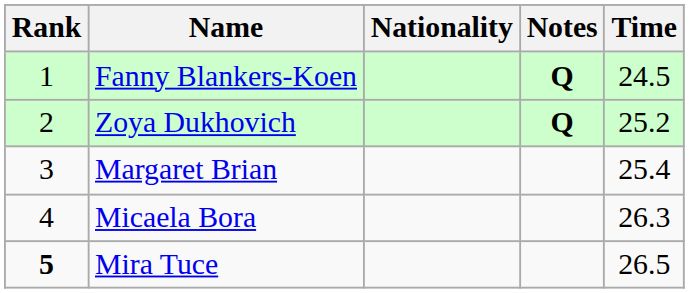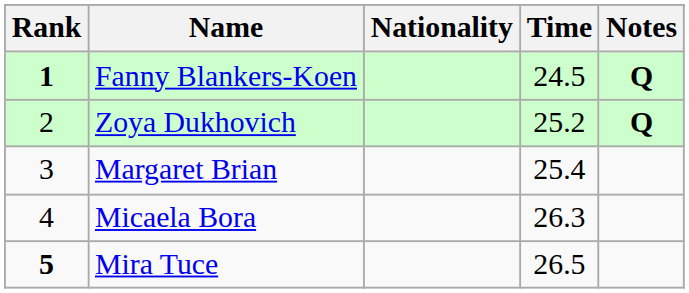columns swapped: Time <-> Notes
Fanny Blankers-Koen | Rank: normal -> bold
